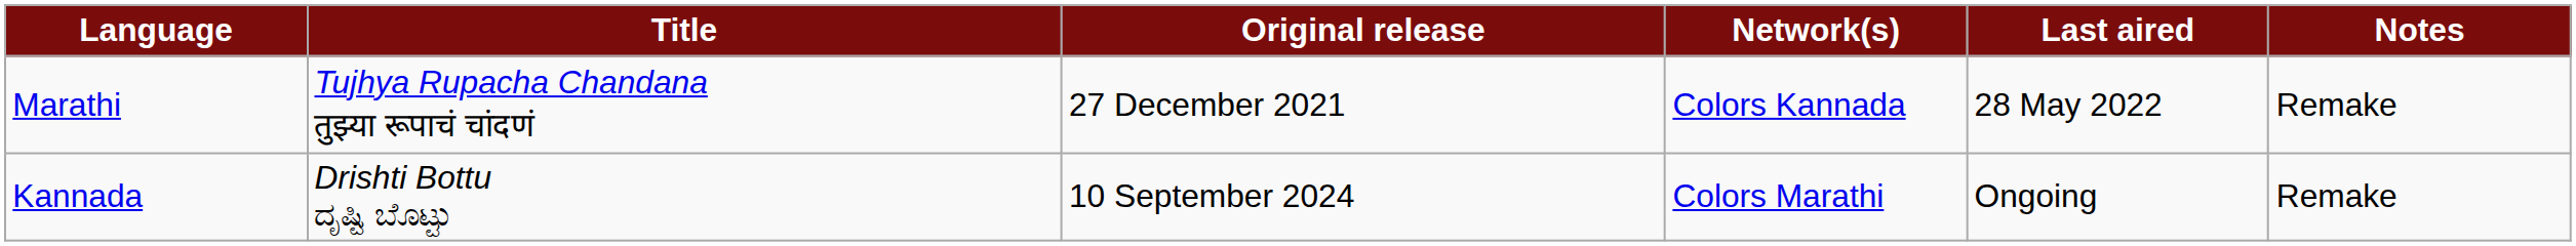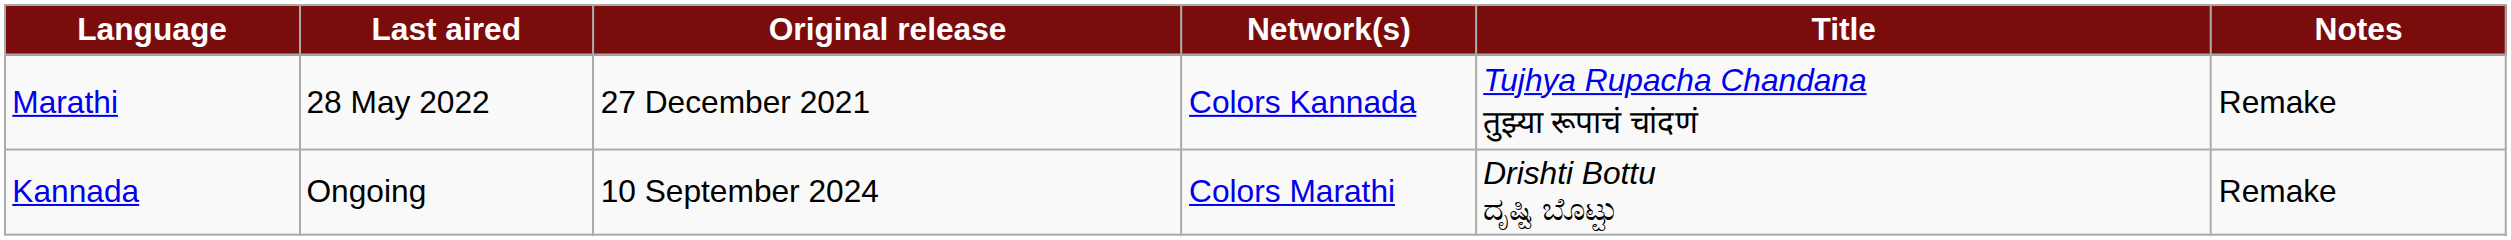columns swapped: Title <-> Last aired
